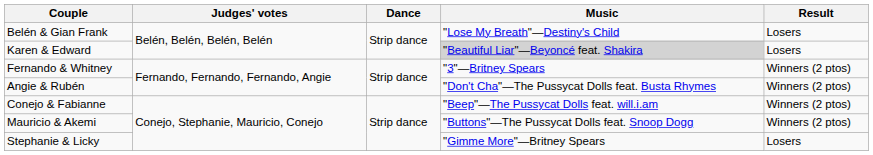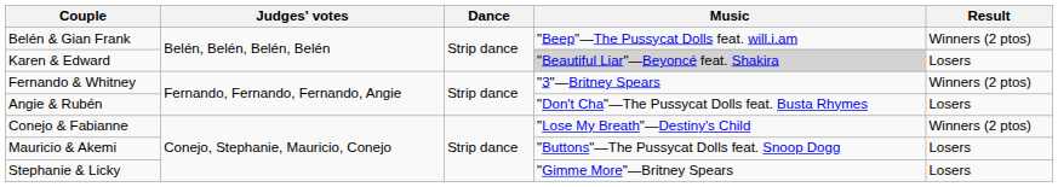Belén & Gian Frank | Music: "Lose My Breath"—Destiny's Child -> "Beep"—The Pussycat Dolls feat. will.i.am
Belén & Gian Frank | Result: Losers -> Winners (2 ptos)
Angie & Rubén | Result: Winners (2 ptos) -> Losers
Conejo & Fabianne | Music: "Beep"—The Pussycat Dolls feat. will.i.am -> "Lose My Breath"—Destiny's Child
Mauricio & Akemi | Result: Winners (2 ptos) -> Losers
